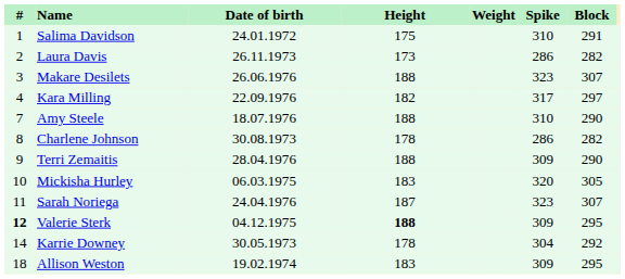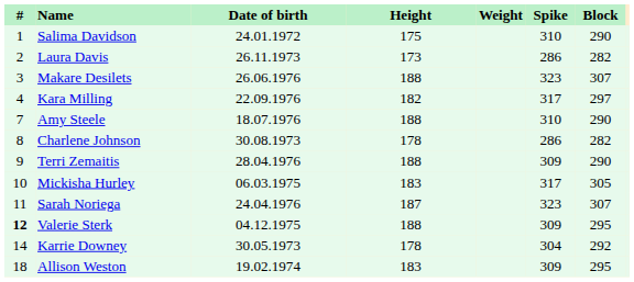Salima Davidson | Block: 291 -> 290
Mickisha Hurley | Spike: 320 -> 317
Valerie Sterk | Height: bold -> normal
